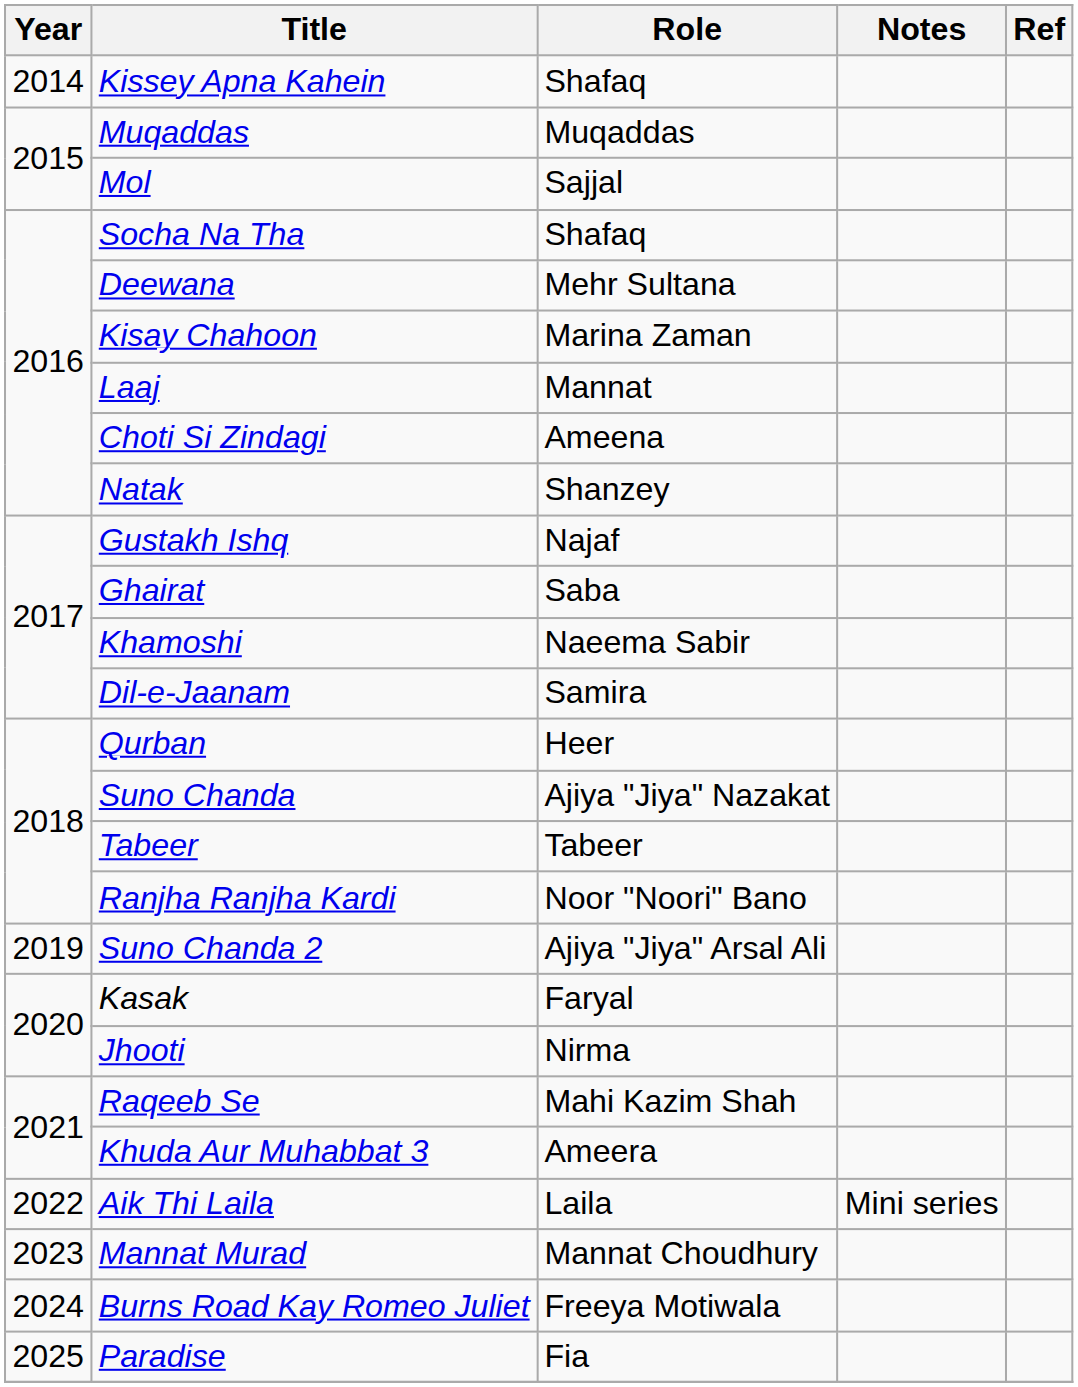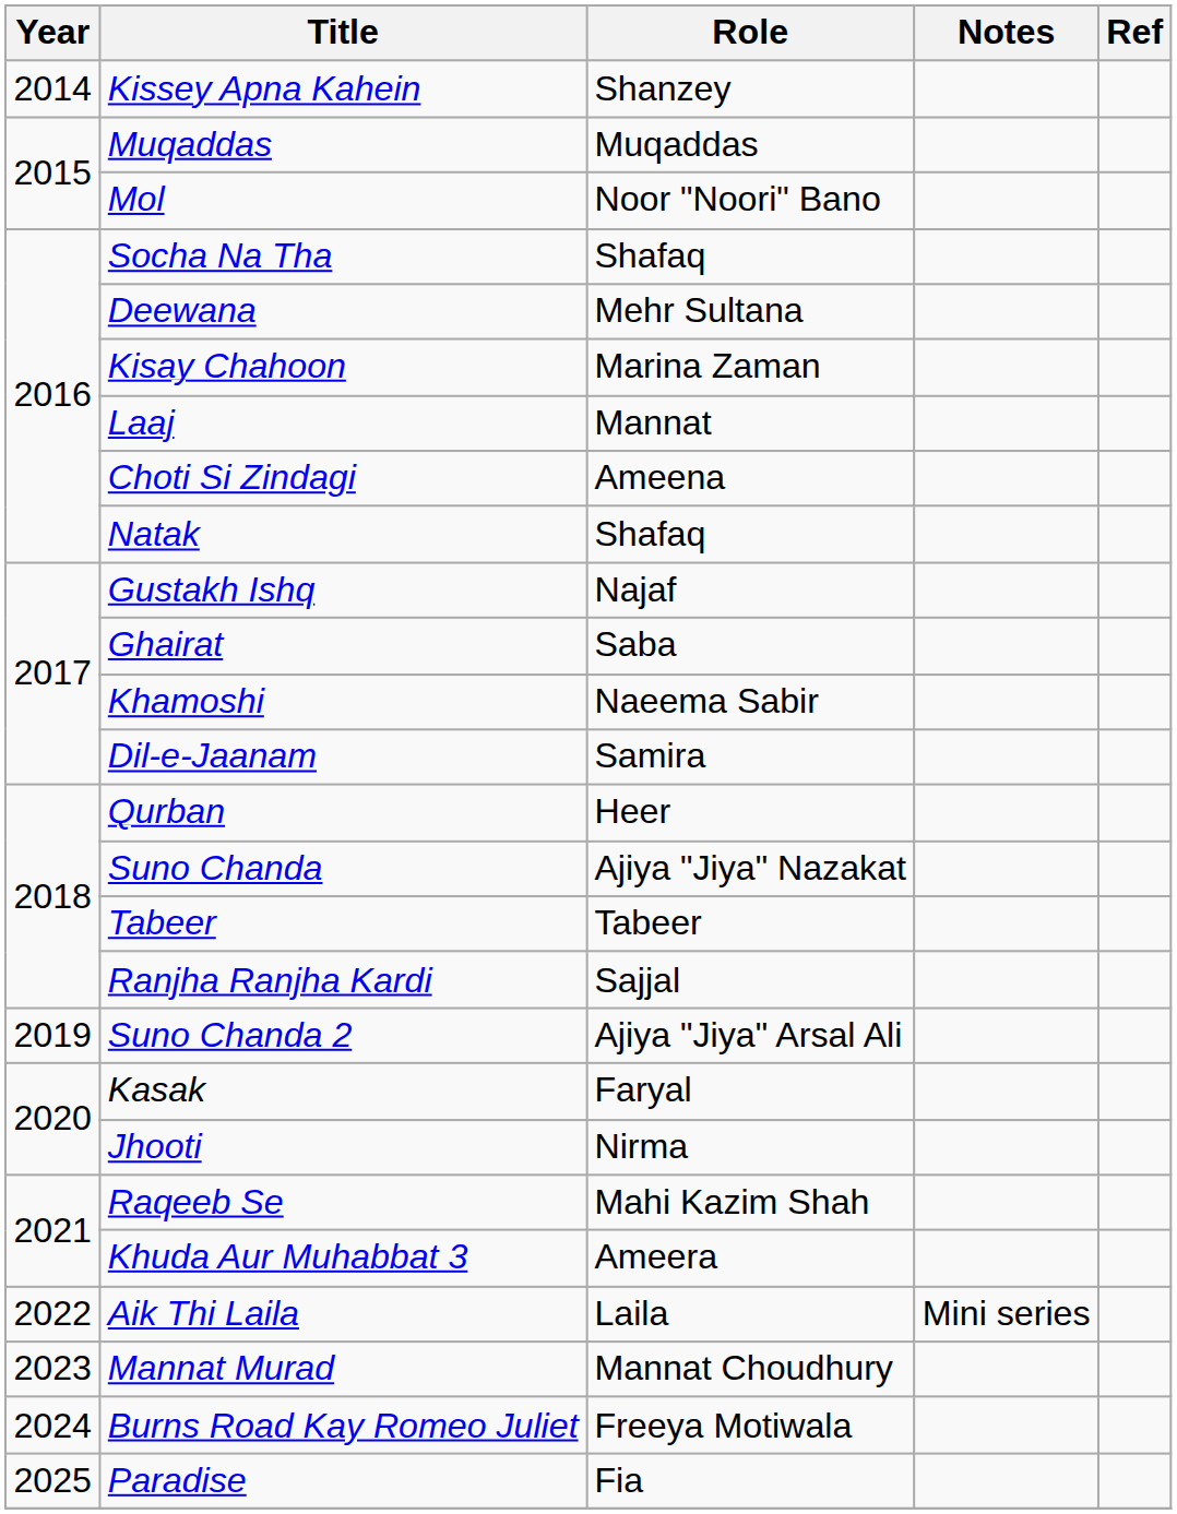Kissey Apna Kahein | Role: Shafaq -> Shanzey
Mol | Role: Sajjal -> Noor "Noori" Bano
Natak | Role: Shanzey -> Shafaq
Ranjha Ranjha Kardi | Role: Noor "Noori" Bano -> Sajjal
